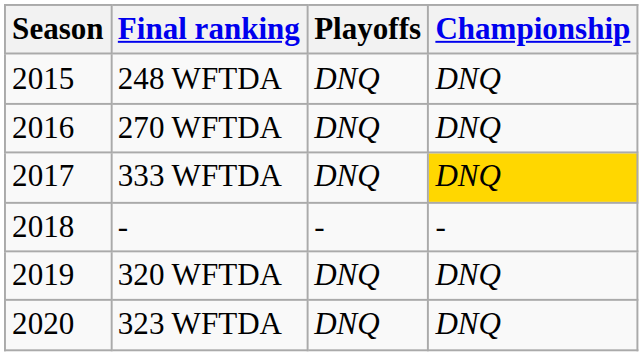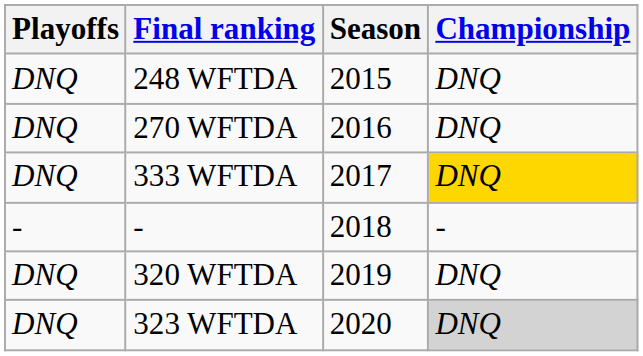columns swapped: Season <-> Playoffs
323 WFTDA | Championship: no background -> lightgrey background
